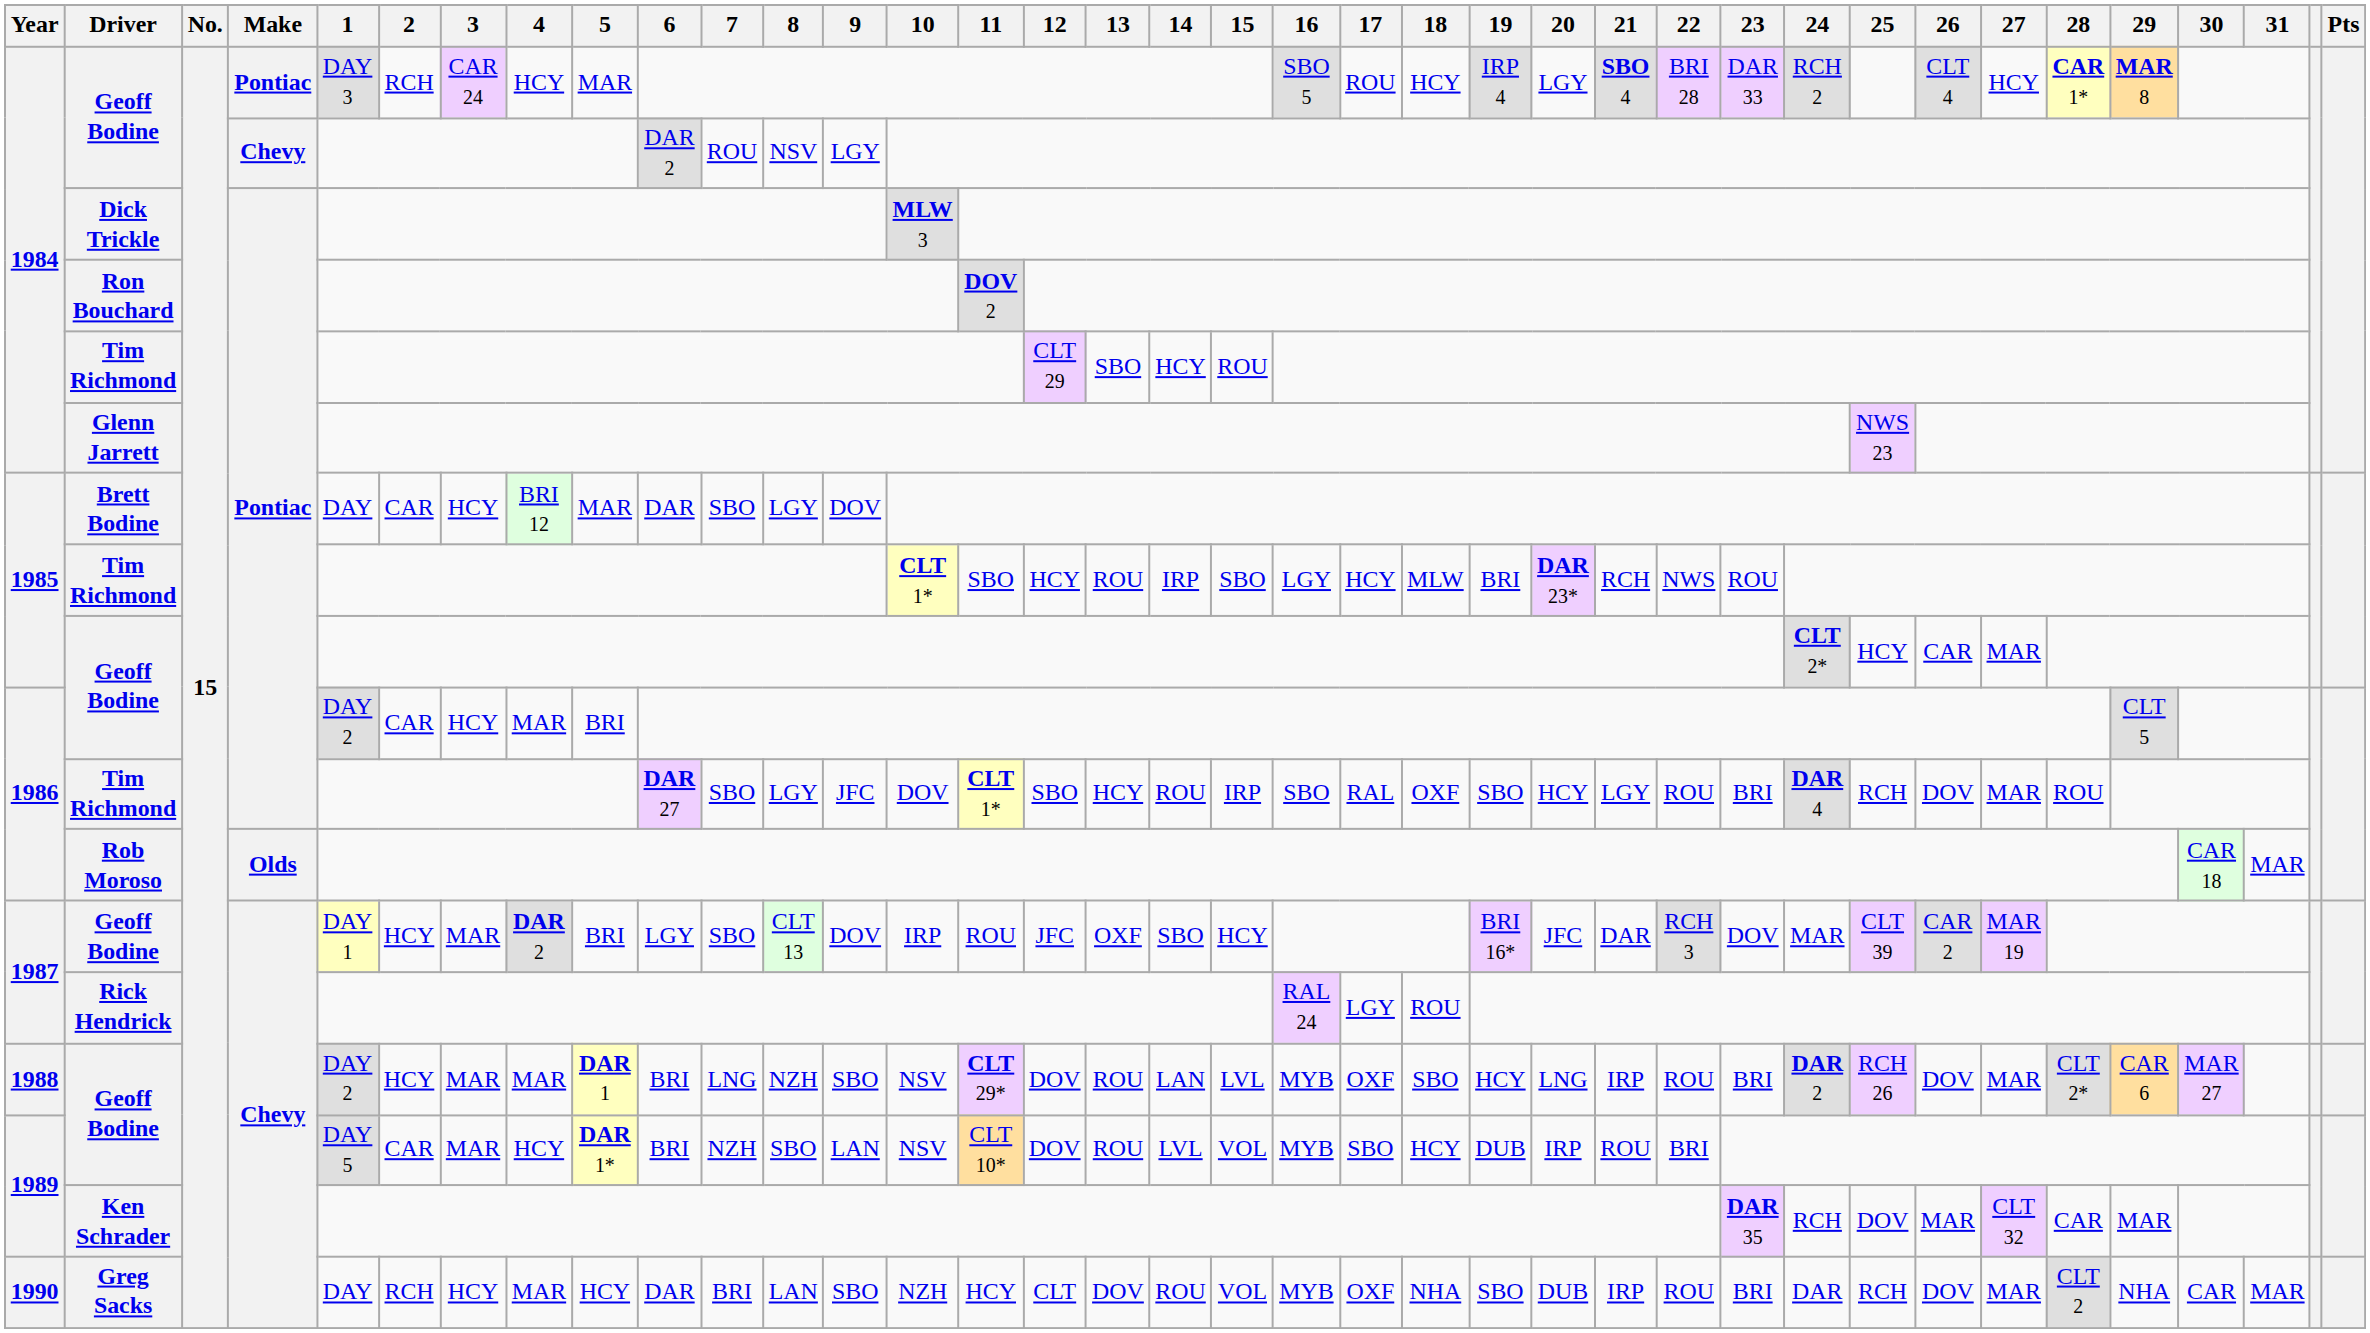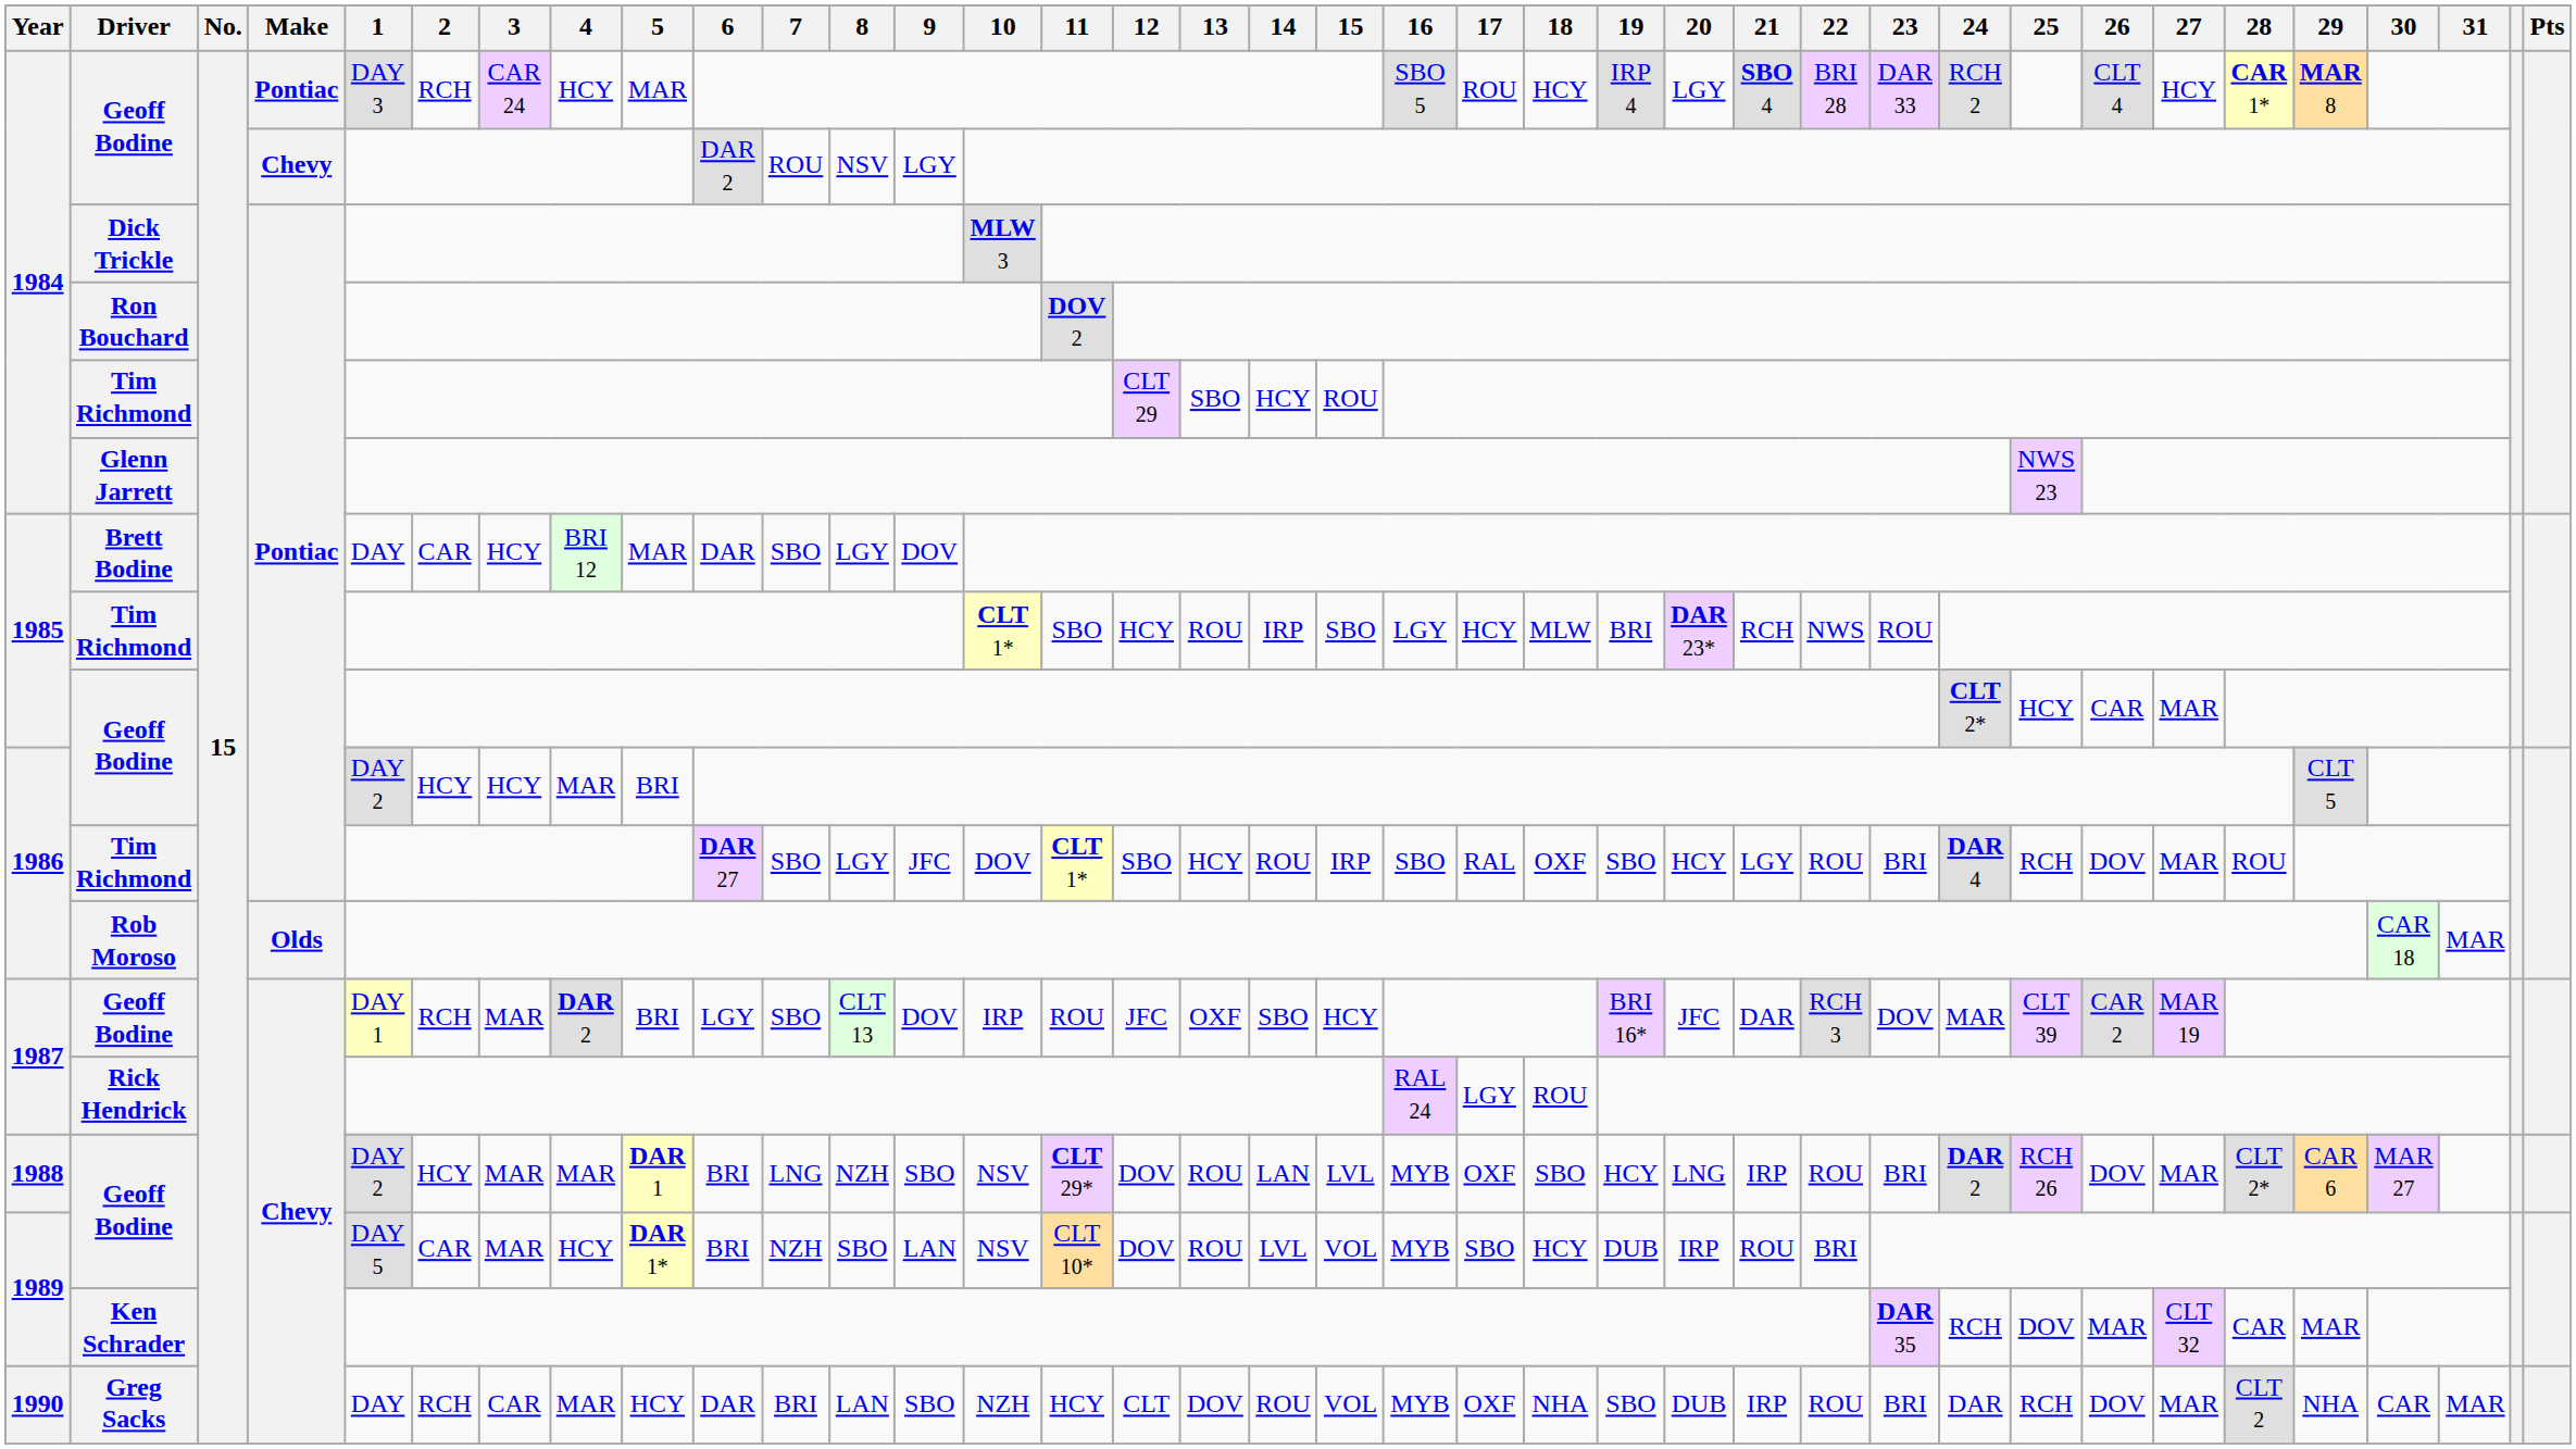1986 / Geoff Bodine | 2: CAR -> HCY
1987 / Geoff Bodine | 2: HCY -> RCH
Greg Sacks | 3: HCY -> CAR
